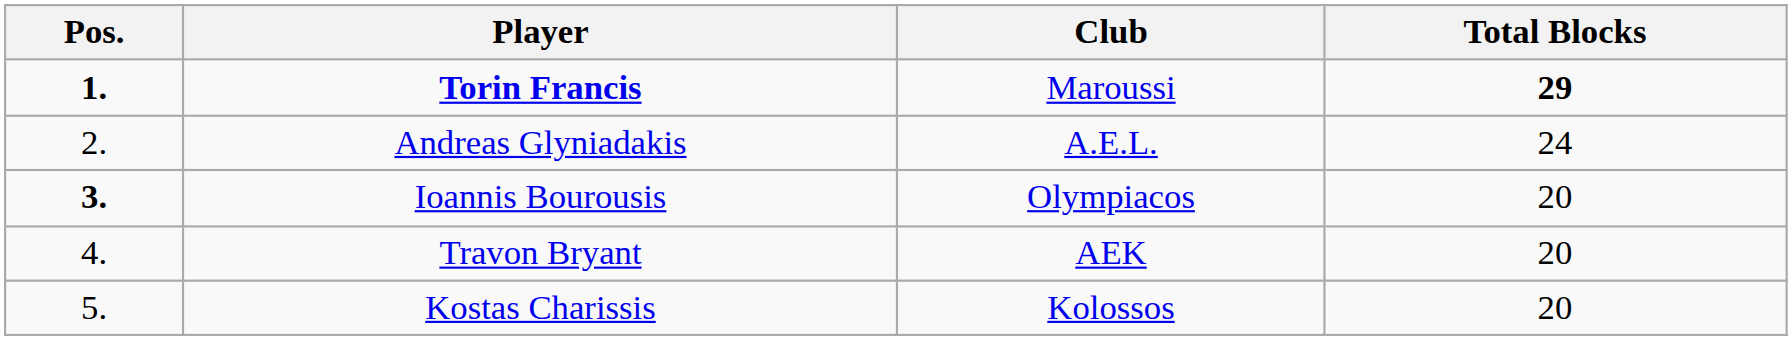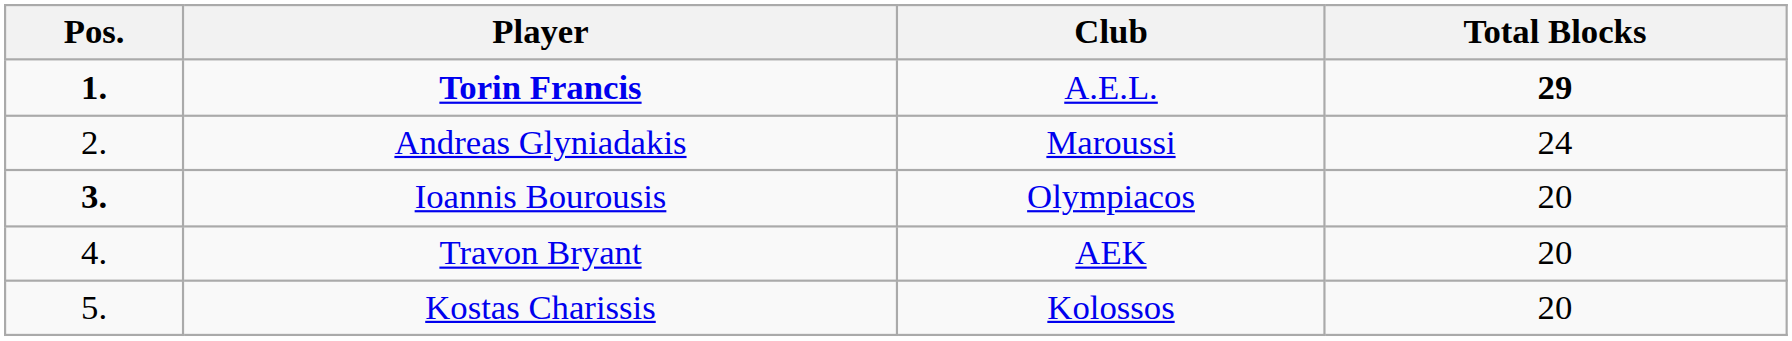Torin Francis | Club: Maroussi -> A.E.L.
Andreas Glyniadakis | Club: A.E.L. -> Maroussi
